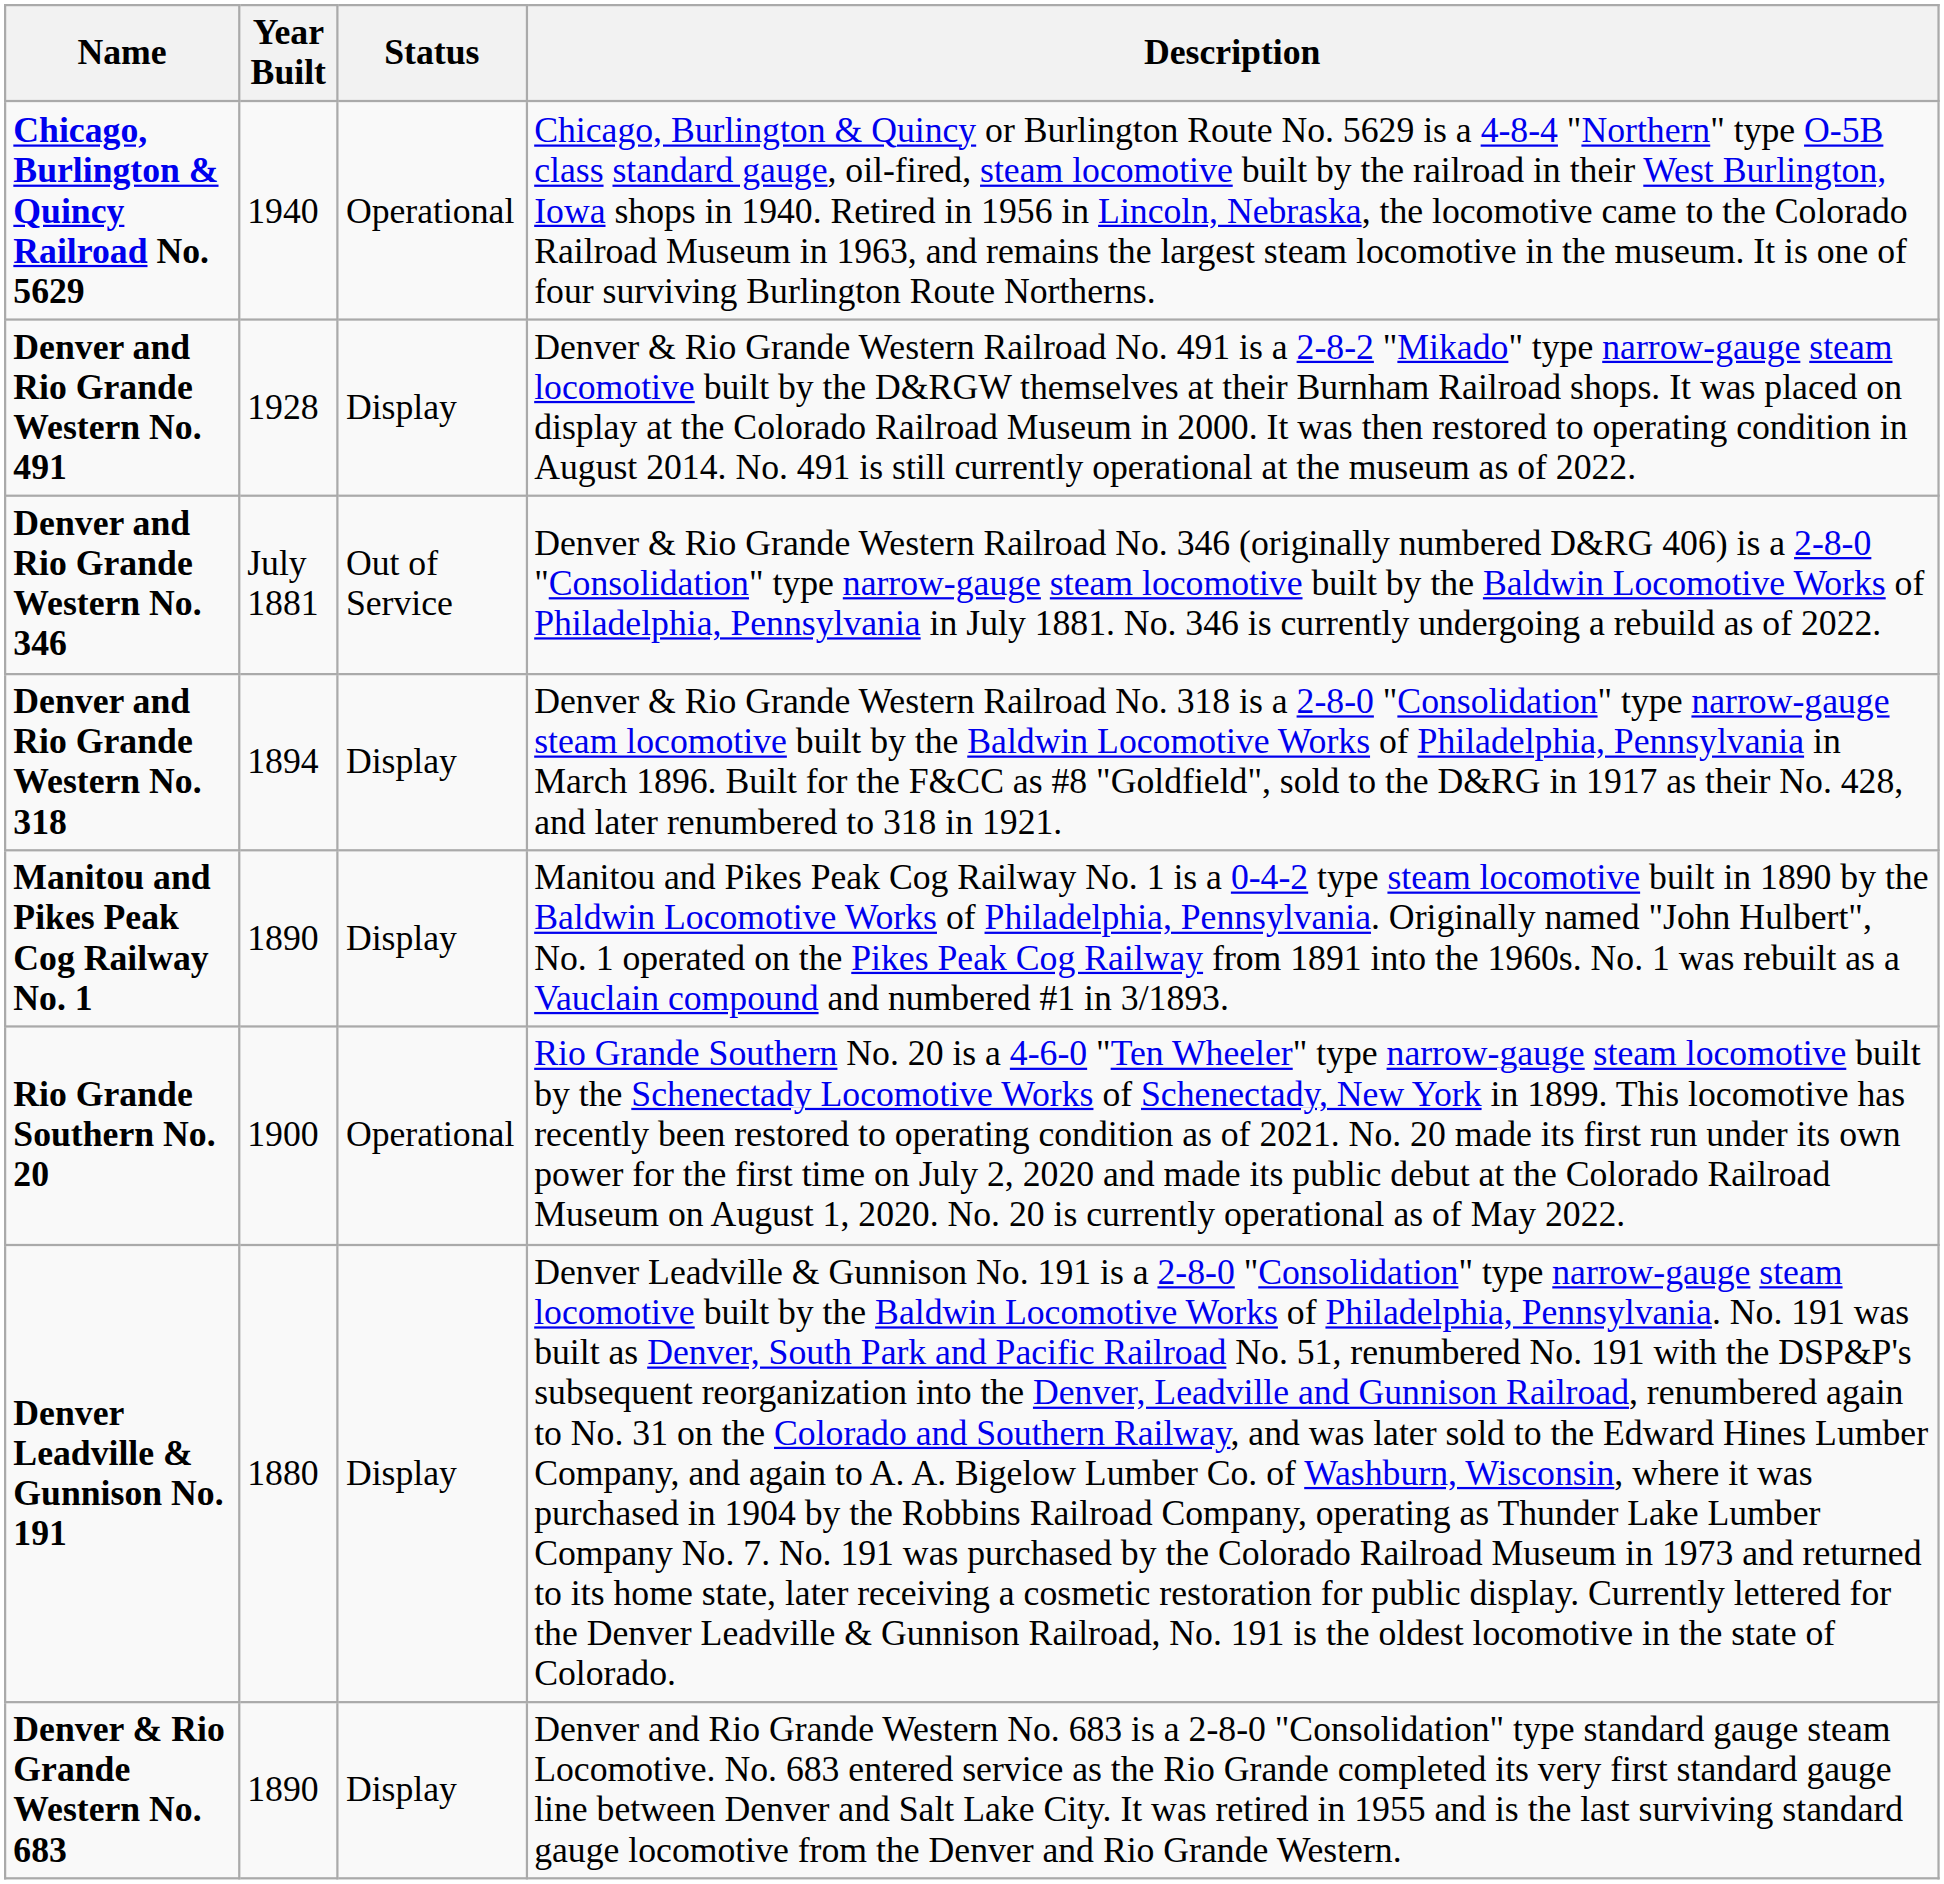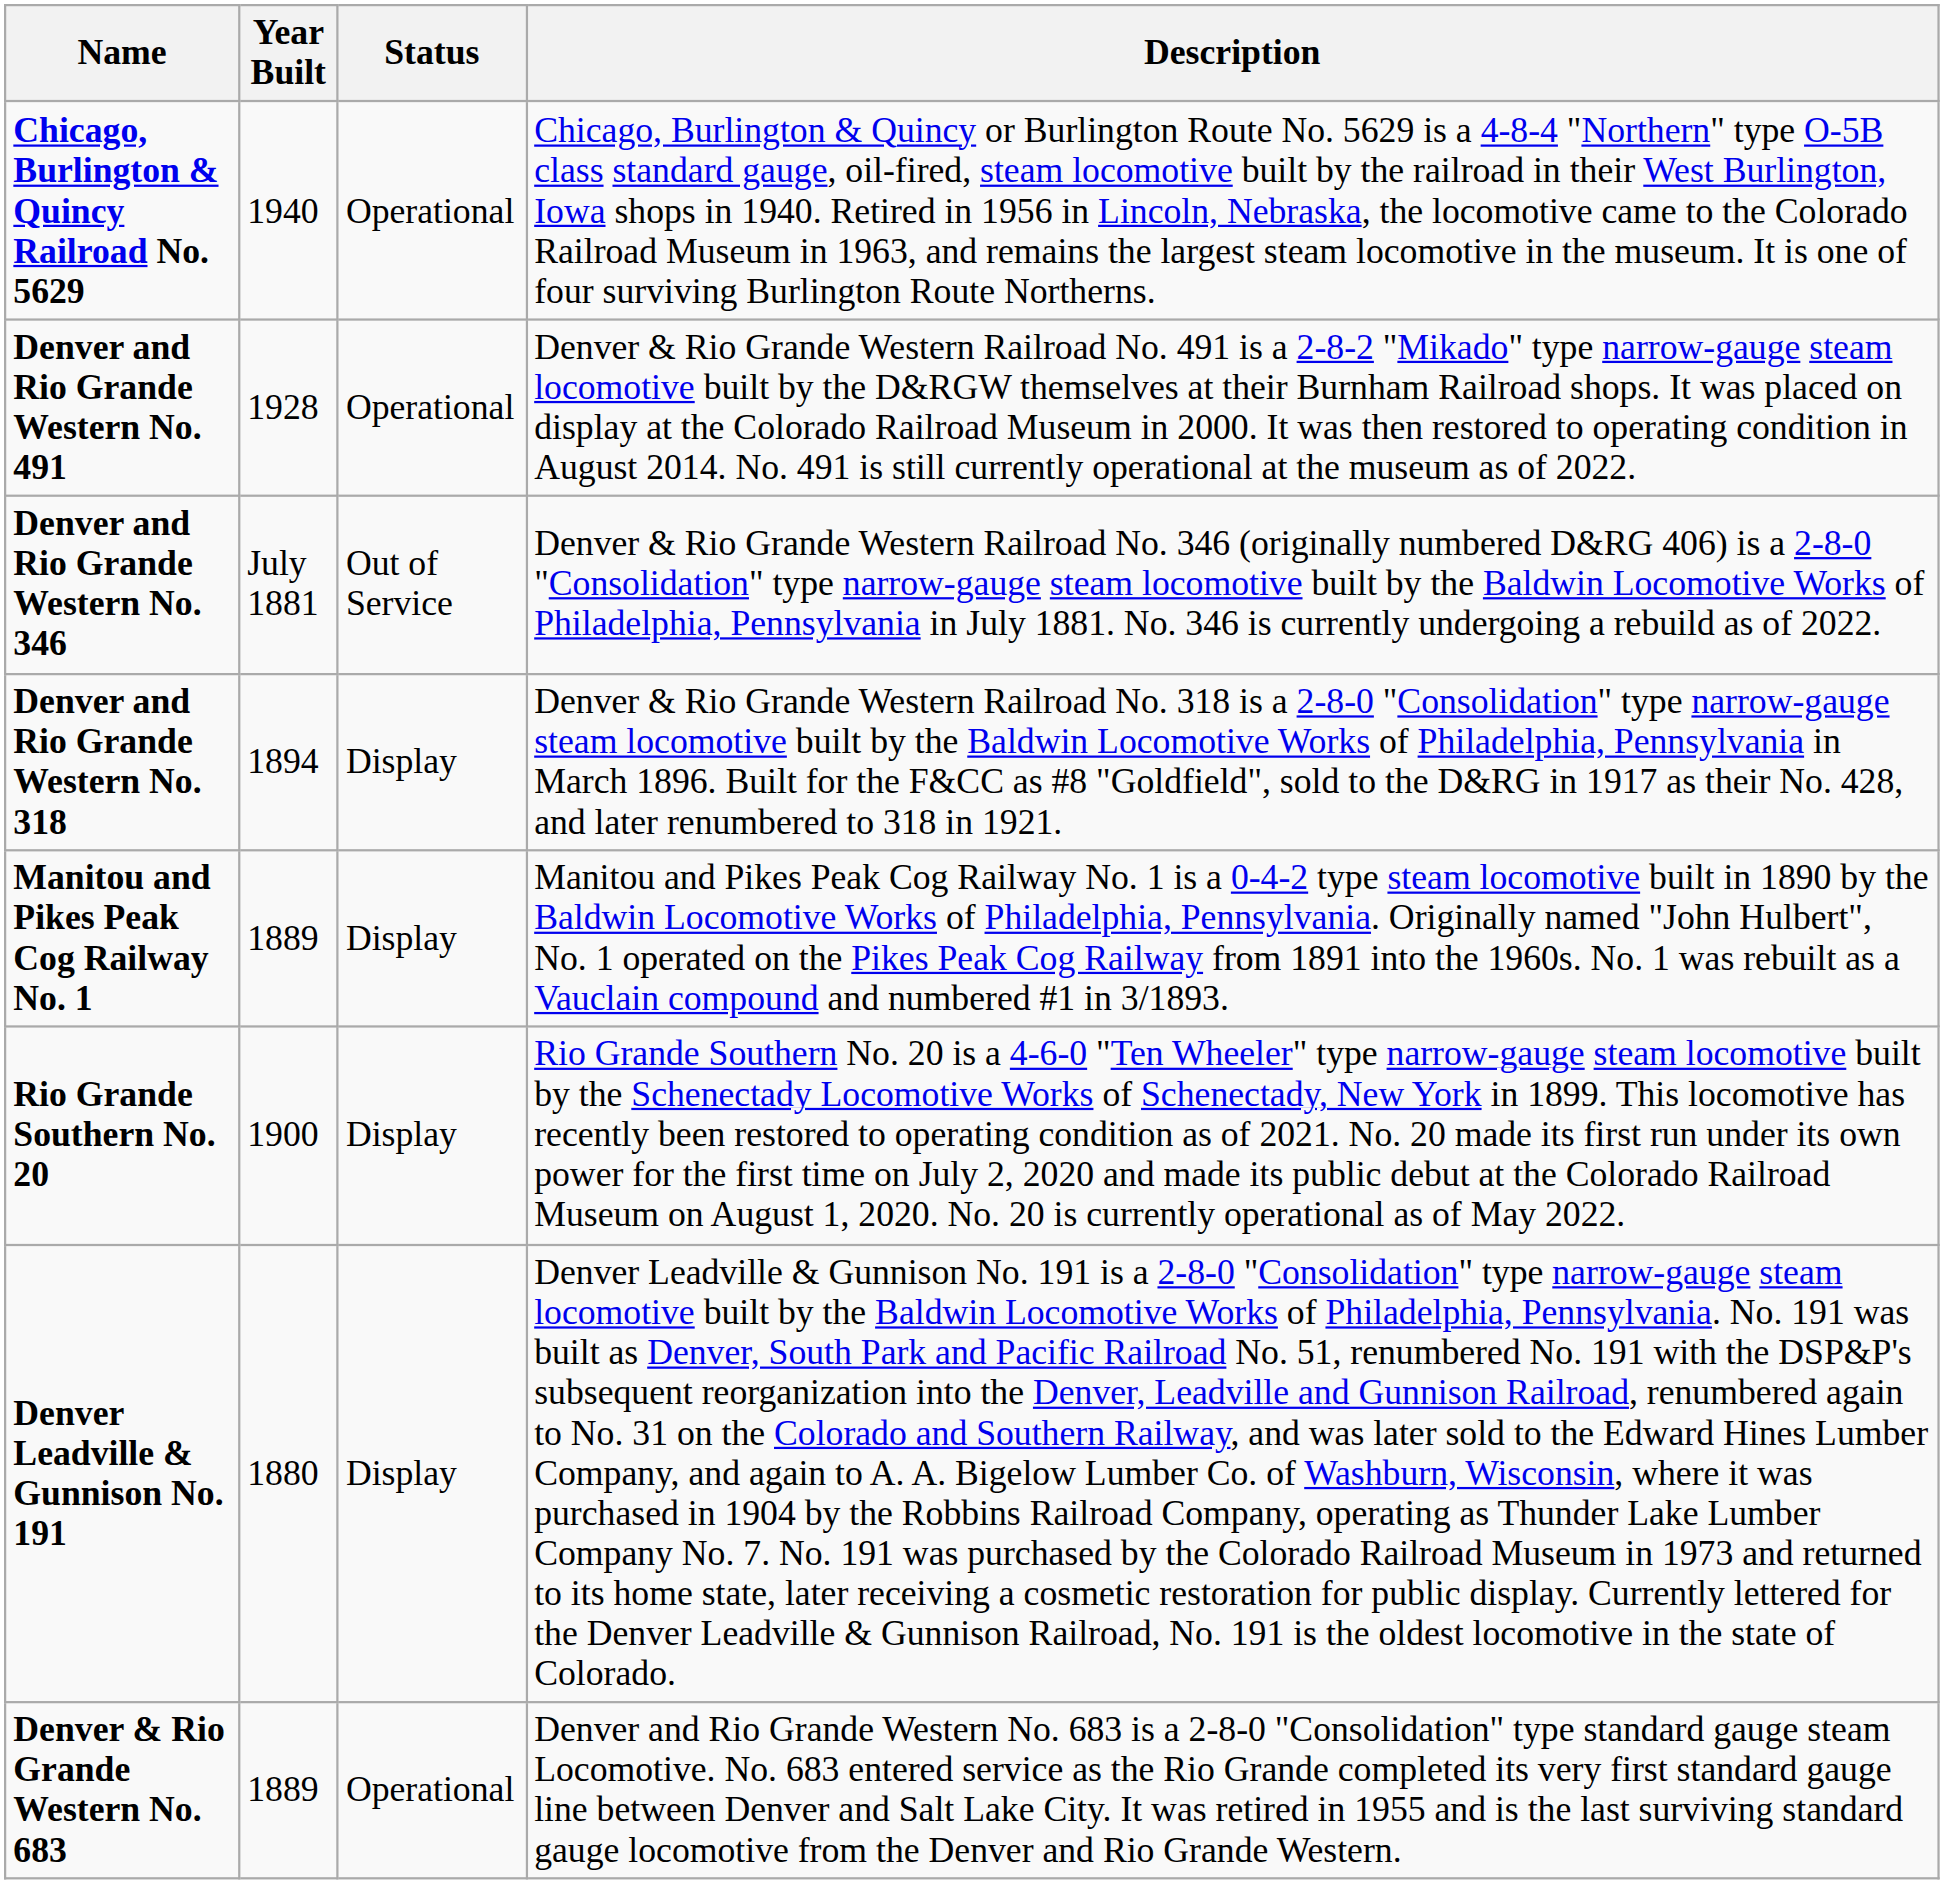Denver and Rio Grande Western No. 491 | Status: Display -> Operational
Manitou and Pikes Peak Cog Railway No. 1 | Year Built: 1890 -> 1889
Rio Grande Southern No. 20 | Status: Operational -> Display
Denver & Rio Grande Western No. 683 | Year Built: 1890 -> 1889
Denver & Rio Grande Western No. 683 | Status: Display -> Operational
